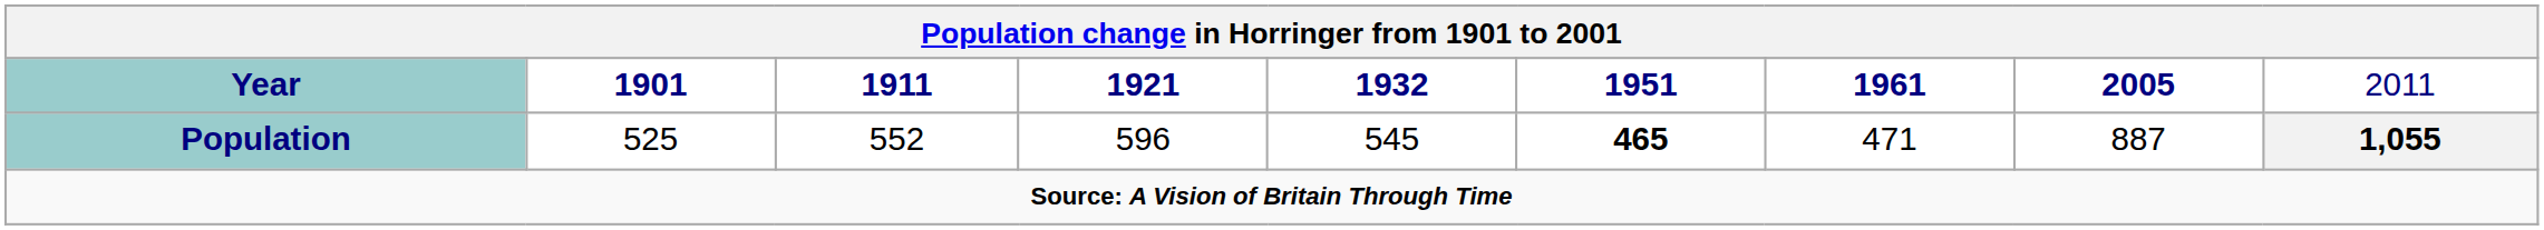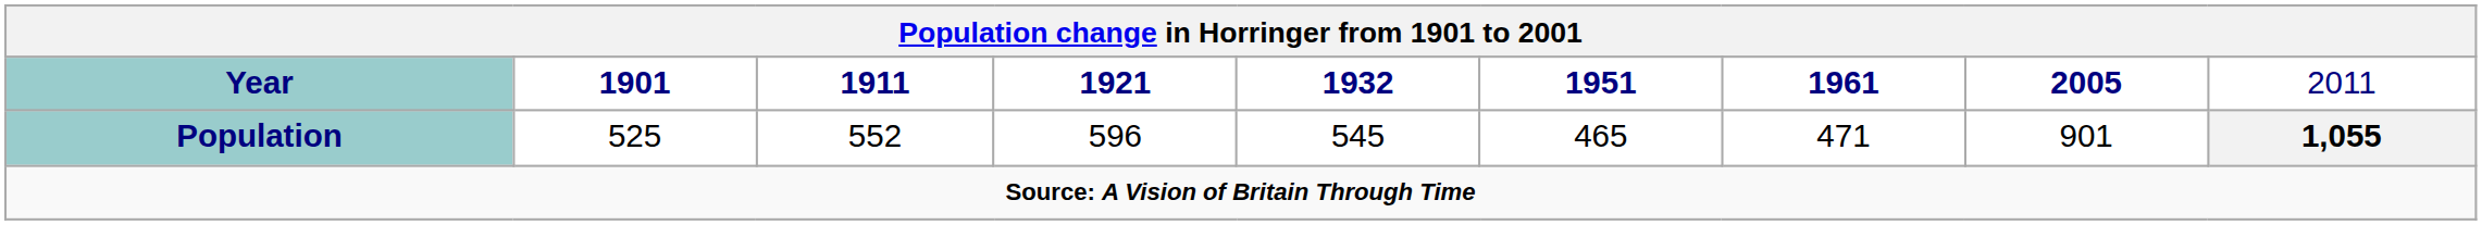Population | column 6: bold -> normal
Population | column 8: 887 -> 901
